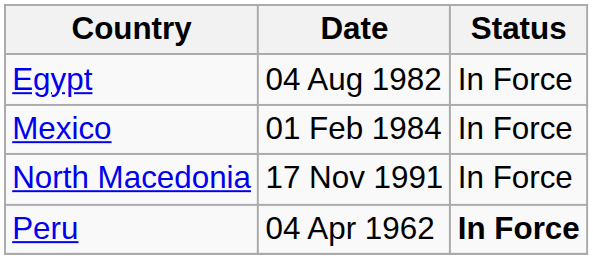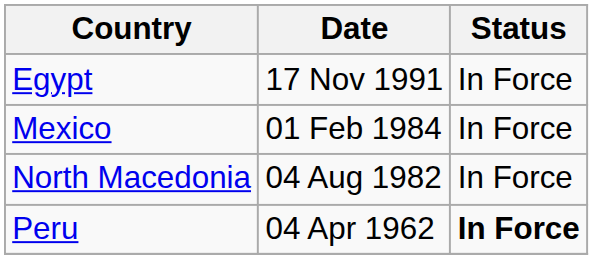Egypt | Date: 04 Aug 1982 -> 17 Nov 1991
North Macedonia | Date: 17 Nov 1991 -> 04 Aug 1982
